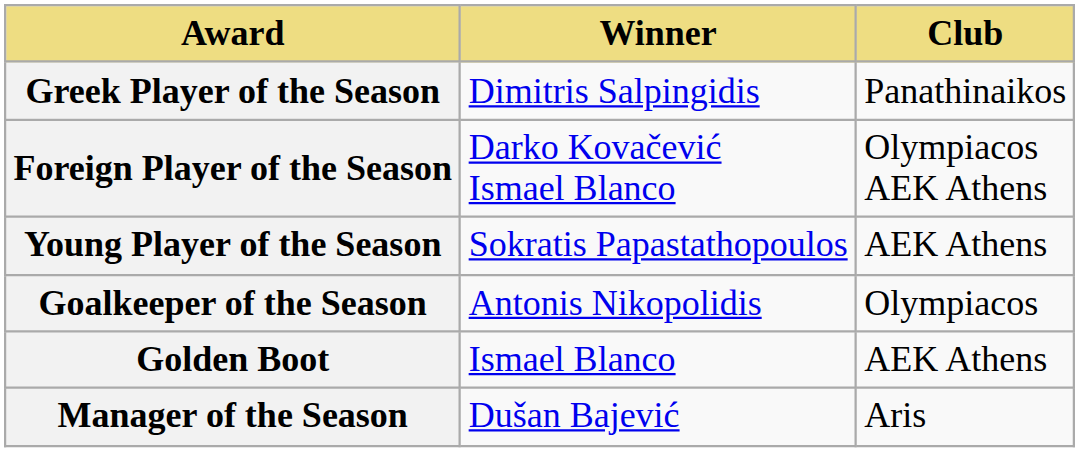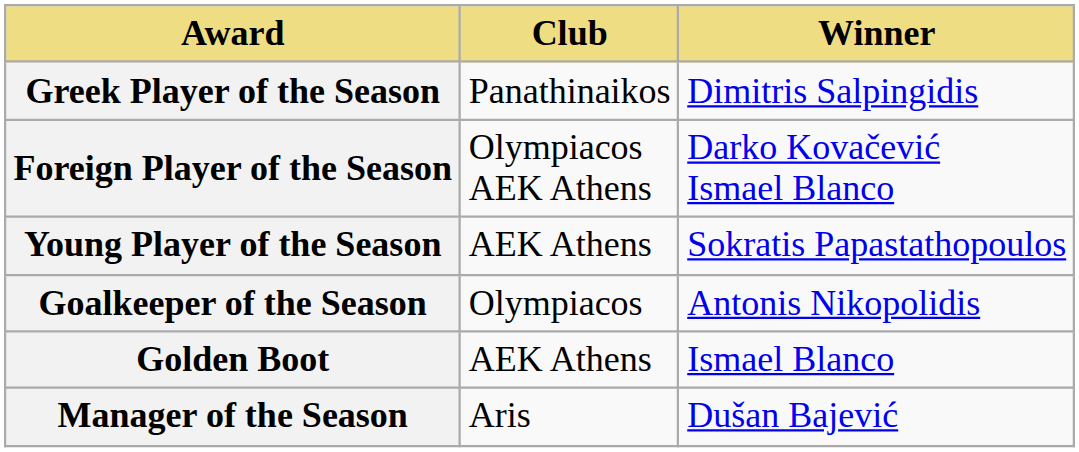columns swapped: Winner <-> Club
